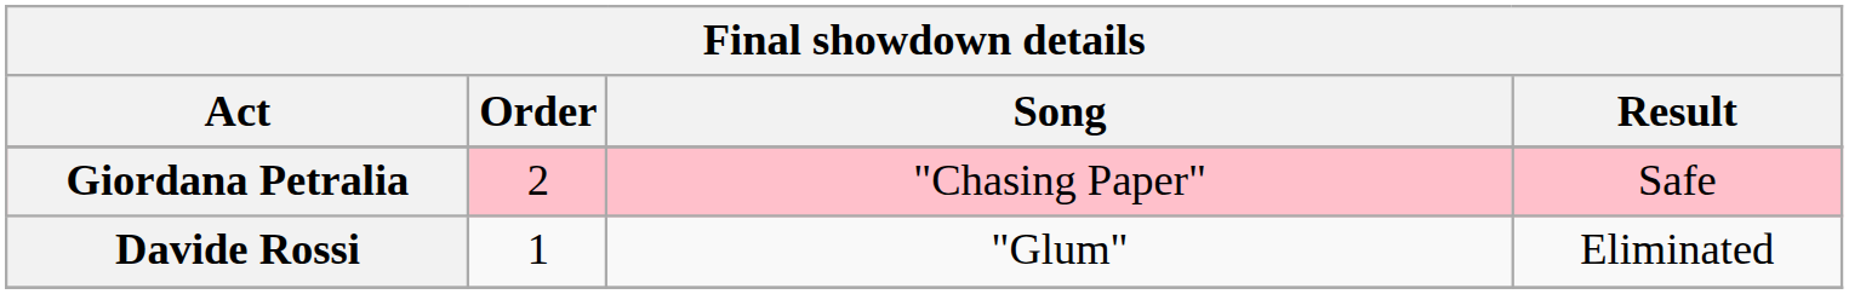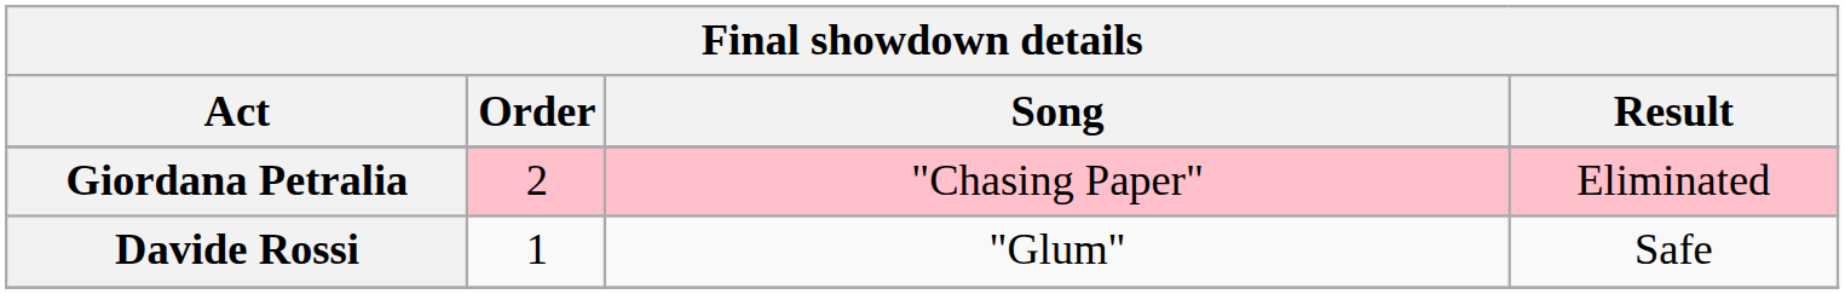Giordana Petralia | Result: Safe -> Eliminated
Davide Rossi | Result: Eliminated -> Safe
